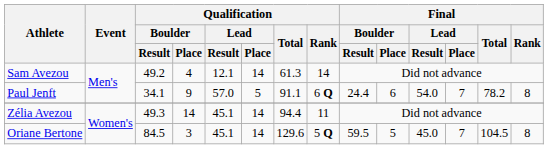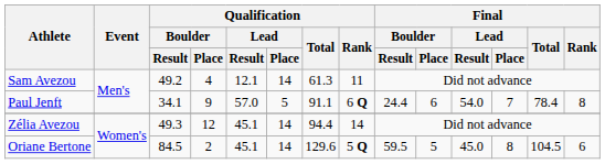Sam Avezou | Qualification / Rank: 14 -> 11
Paul Jenft | Final / Total: 78.2 -> 78.4
Zélia Avezou | Qualification / Boulder / Place: 14 -> 12
Zélia Avezou | Qualification / Rank: 11 -> 14
Oriane Bertone | Qualification / Boulder / Place: 3 -> 2
Oriane Bertone | Final / Lead / Place: 7 -> 8
Oriane Bertone | Final / Rank: 8 -> 6
